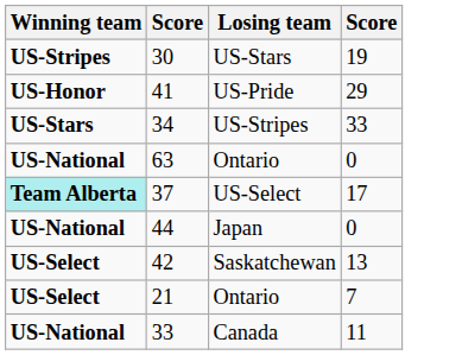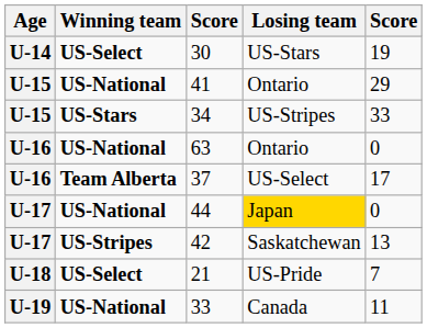+ column: Age | U-14 | U-15 | U-15 | U-16 | U-16 | U-17 | U-17 | U-18 | U-19
30 | Winning team: US-Stripes -> US-Select
41 | Winning team: US-Honor -> US-National
41 | Losing team: US-Pride -> Ontario
37 | Winning team: paleturquoise background -> no background
44 | Losing team: no background -> gold background
42 | Winning team: US-Select -> US-Stripes
21 | Losing team: Ontario -> US-Pride
